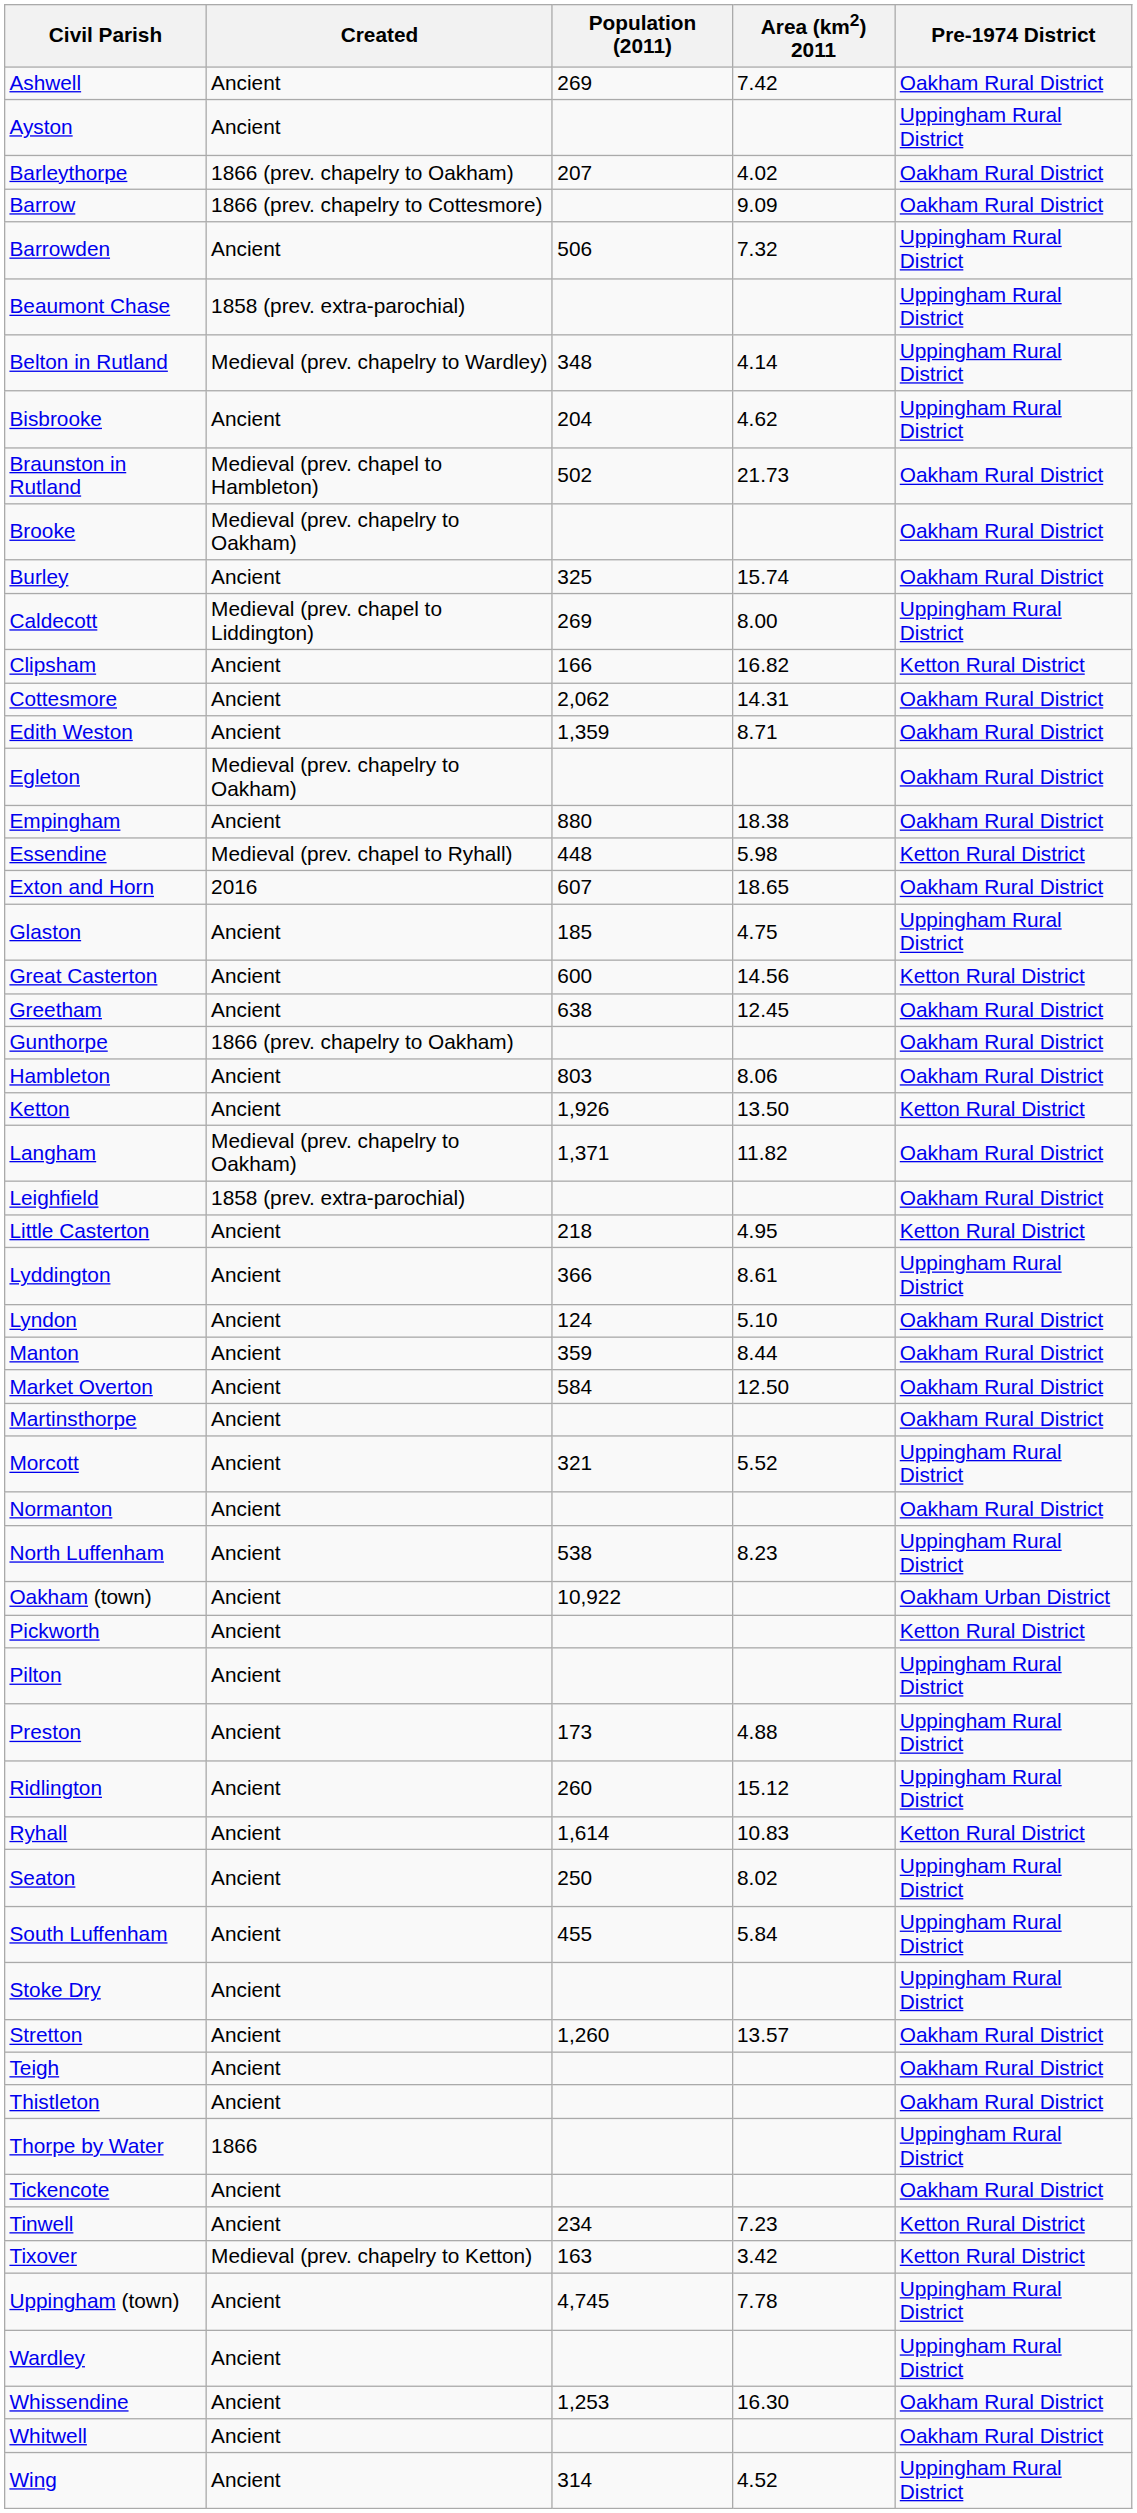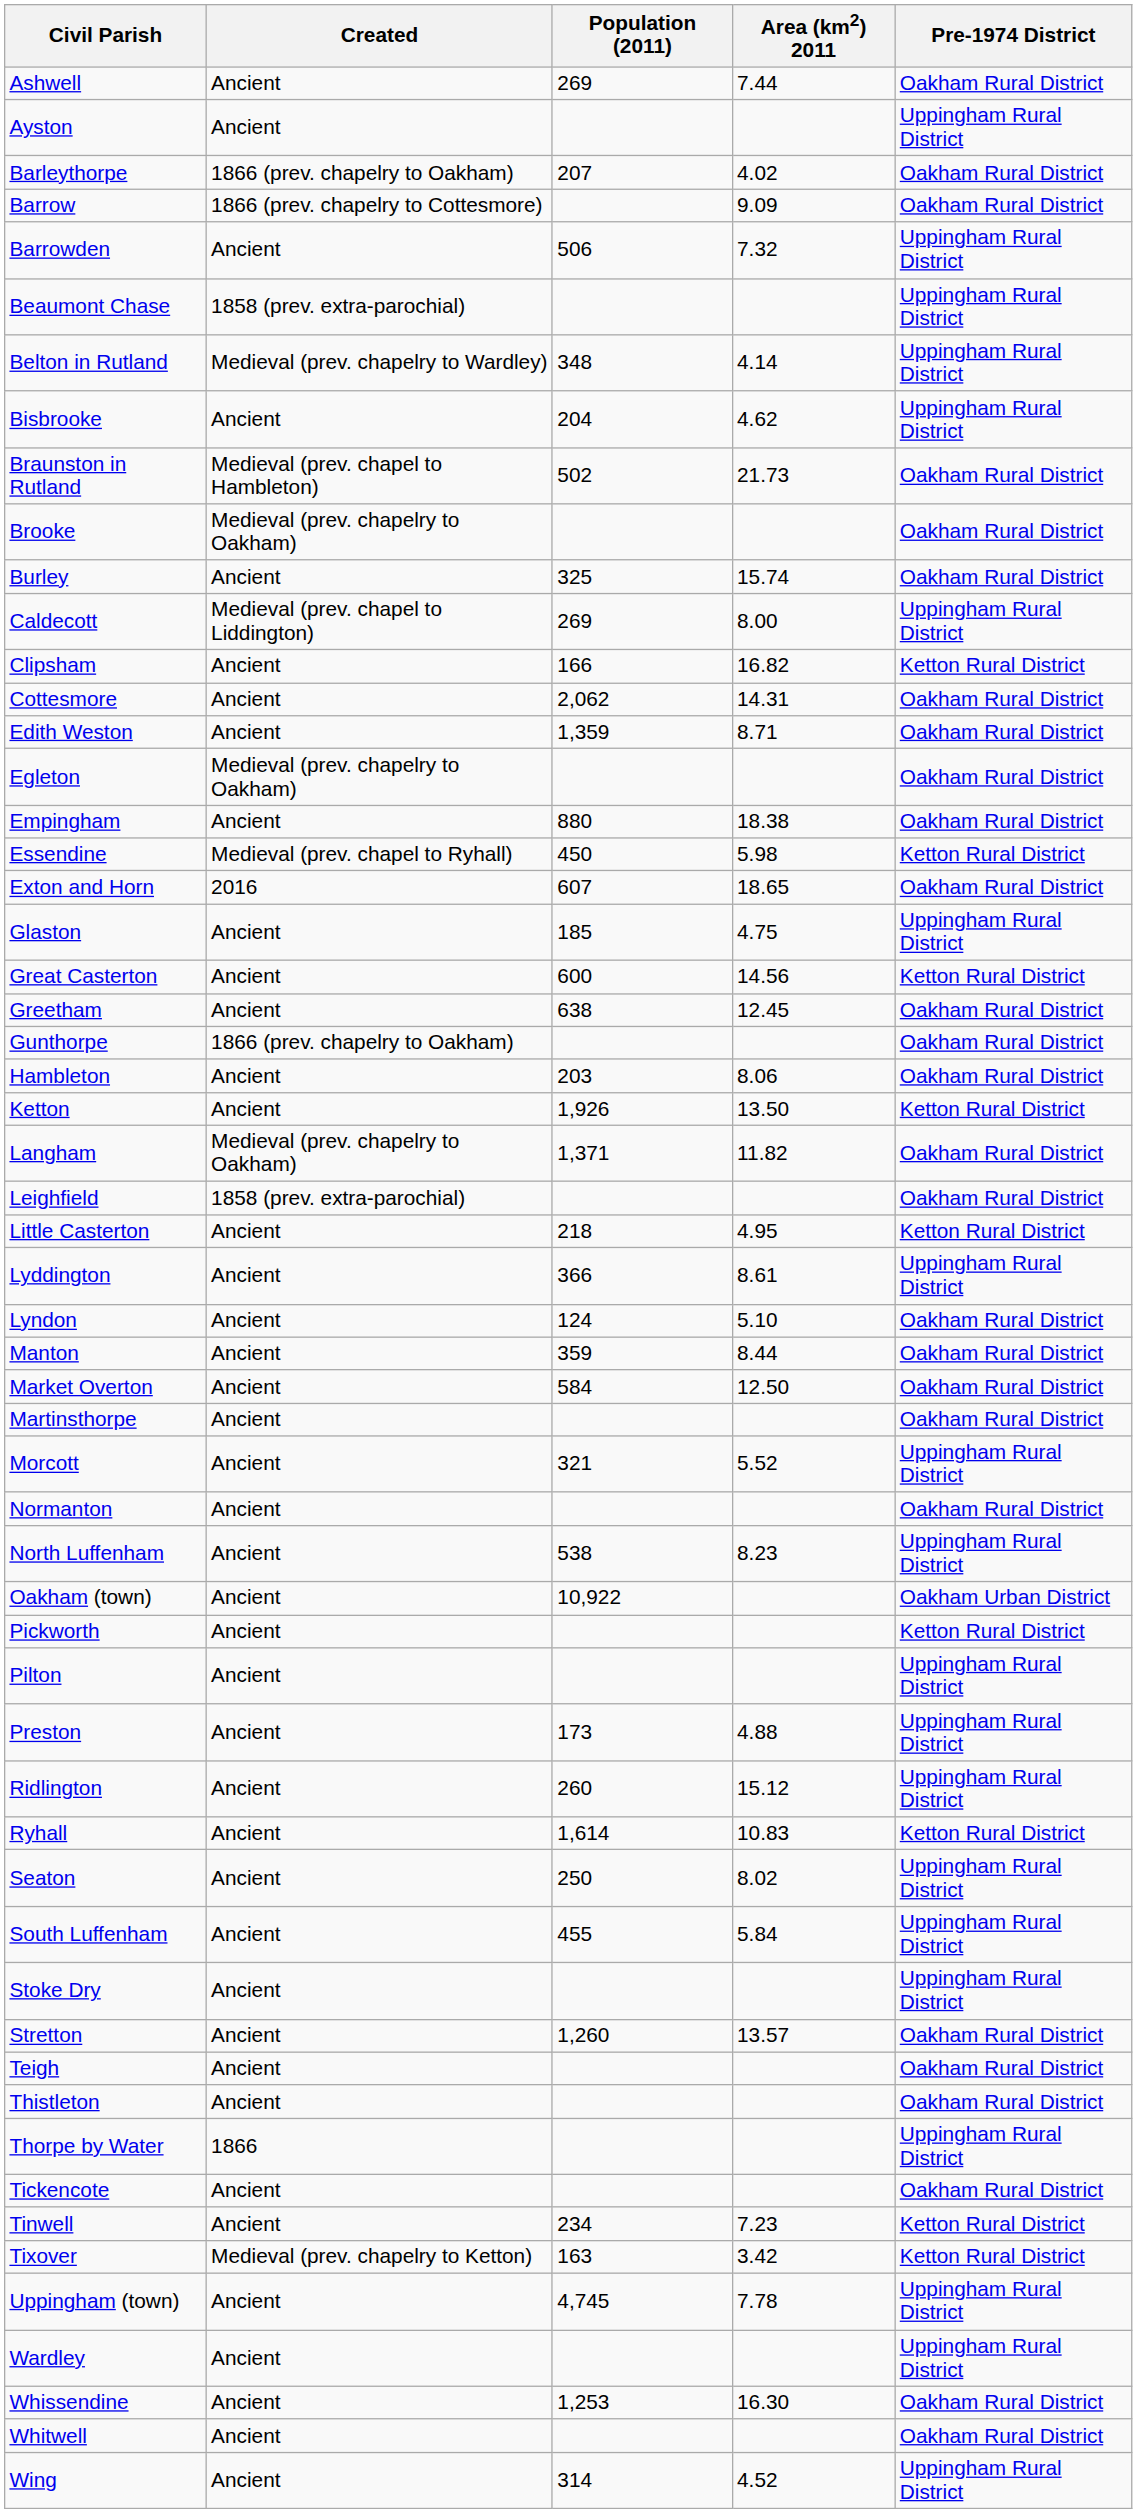Ashwell | Area (km2) 2011: 7.42 -> 7.44
Essendine | Population (2011): 448 -> 450
Hambleton | Population (2011): 803 -> 203
